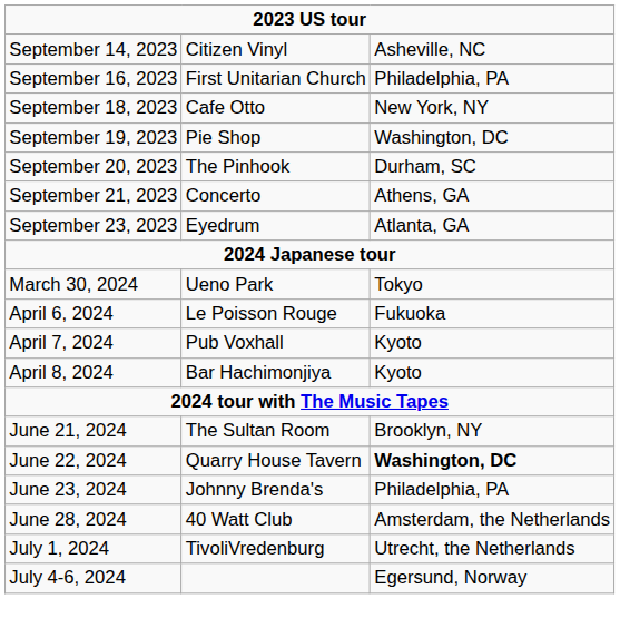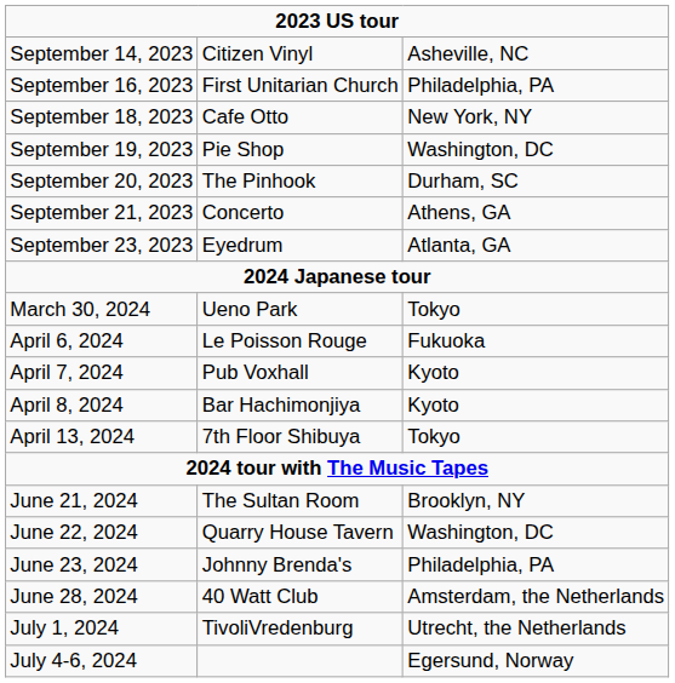+ row: April 13, 2024 | 7th Floor Shibuya | Tokyo
June 22, 2024 | column 3: bold -> normal
